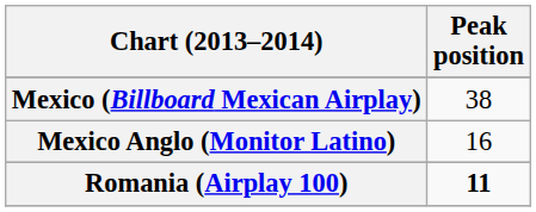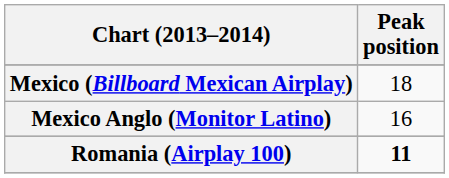Mexico (Billboard Mexican Airplay) | Peak position: 38 -> 18
